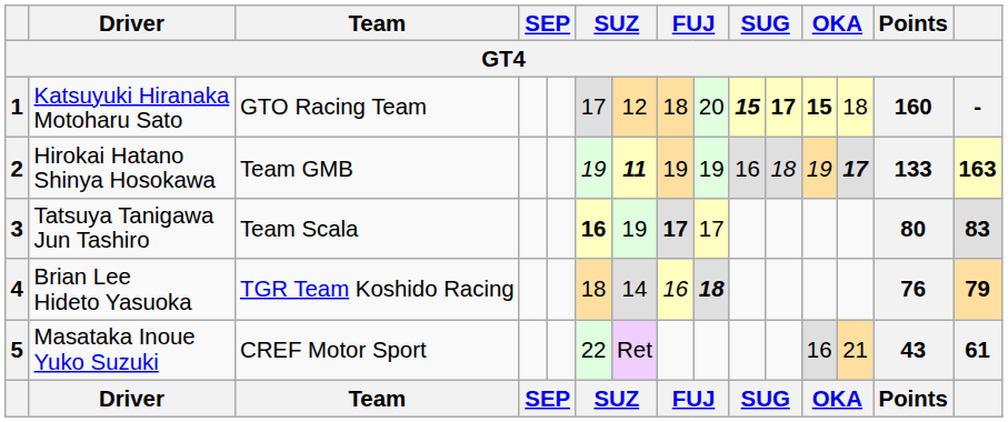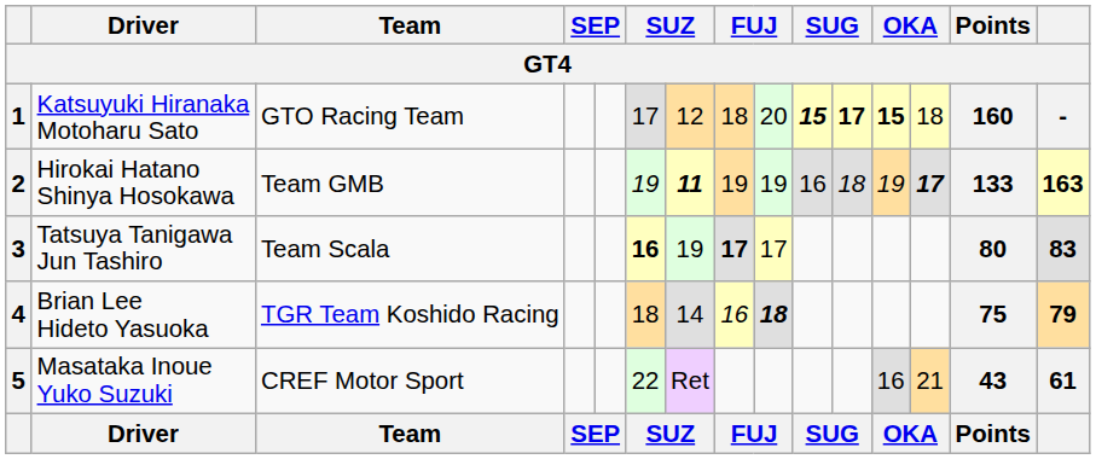4 | Points: 76 -> 75
